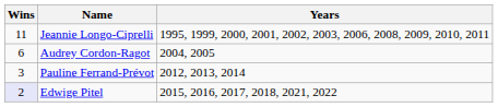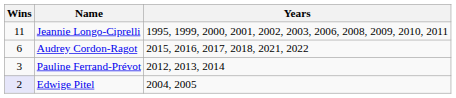Audrey Cordon-Ragot | Years: 2004, 2005 -> 2015, 2016, 2017, 2018, 2021, 2022
Edwige Pitel | Years: 2015, 2016, 2017, 2018, 2021, 2022 -> 2004, 2005
